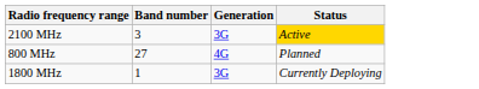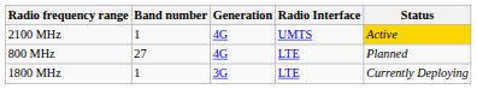+ column: Radio Interface | UMTS | LTE | LTE
2100 MHz | Band number: 3 -> 1
2100 MHz | Generation: 3G -> 4G
